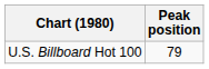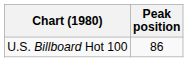U.S. Billboard Hot 100 | Peak position: 79 -> 86
